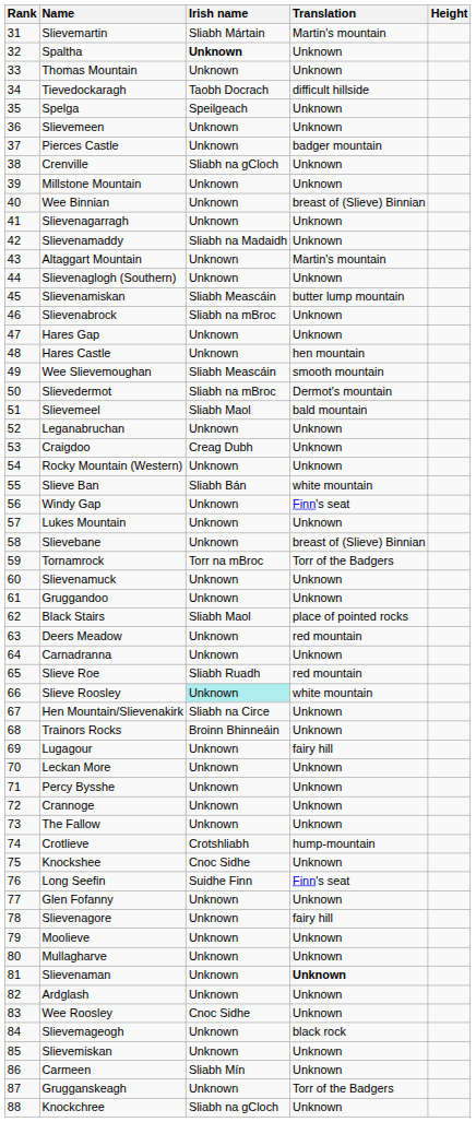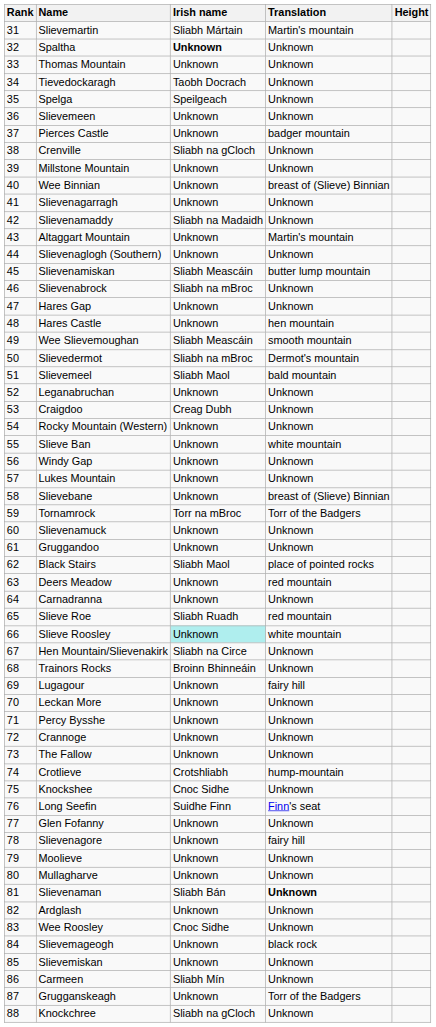Tievedockaragh | Translation: difficult hillside -> Unknown
Slieve Ban | Irish name: Sliabh Bán -> Unknown
Windy Gap | Translation: Finn's seat -> Unknown
Slievenaman | Irish name: Unknown -> Sliabh Bán
